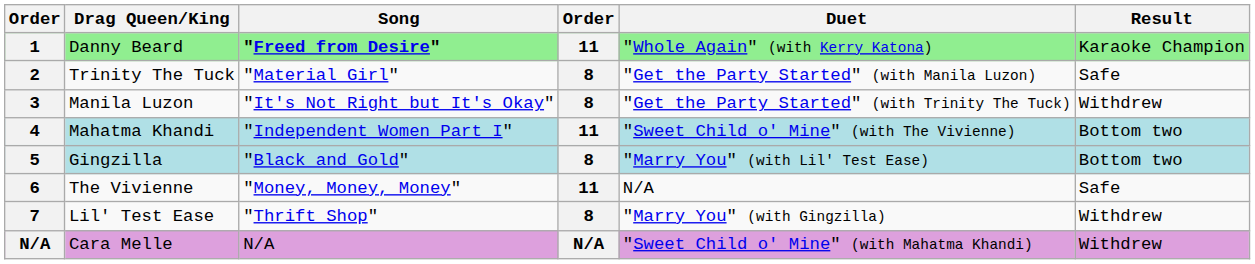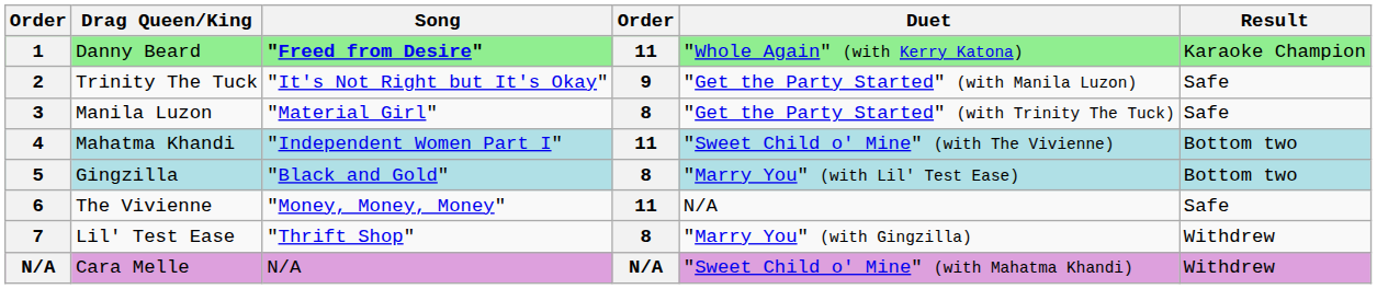Trinity The Tuck | Song: "Material Girl" -> "It's Not Right but It's Okay"
Trinity The Tuck | column 4: 8 -> 9
Manila Luzon | Song: "It's Not Right but It's Okay" -> "Material Girl"
Manila Luzon | Result: Withdrew -> Safe
